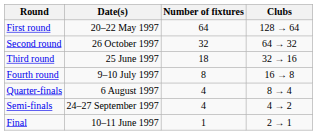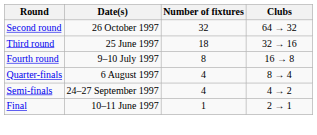- row: First round | 20–22 May 1997 | 64 | 128 → 64
